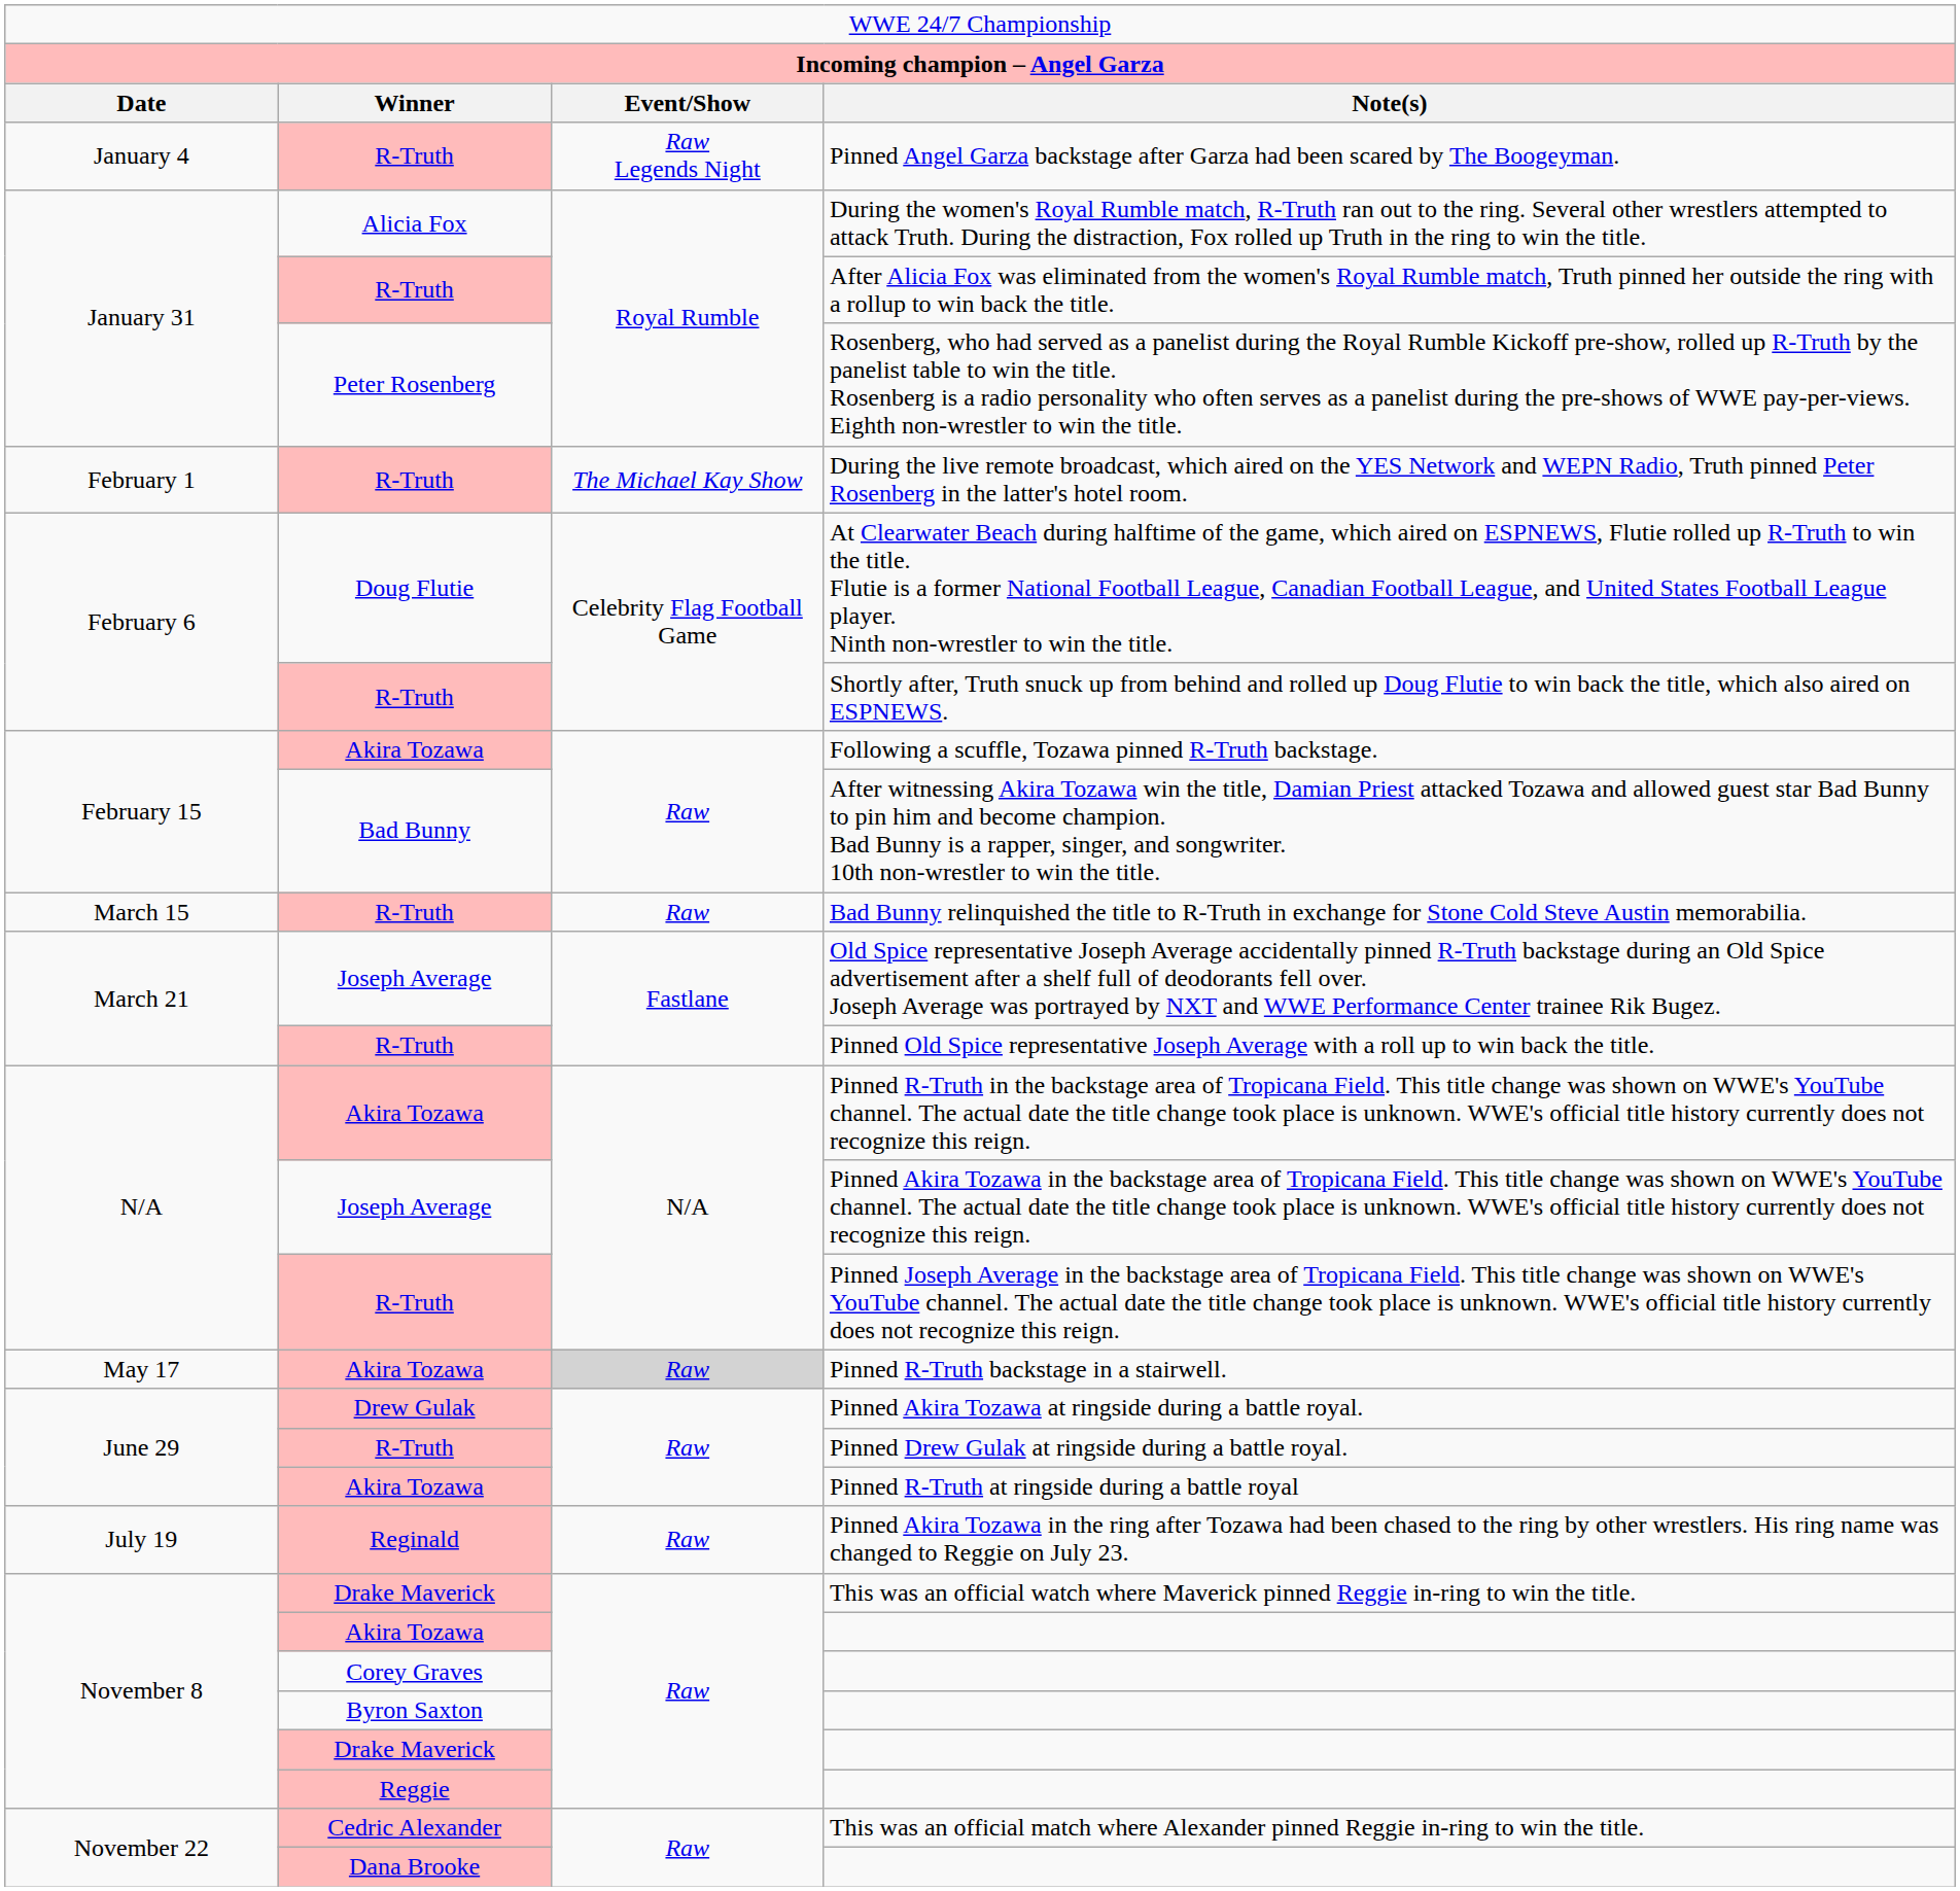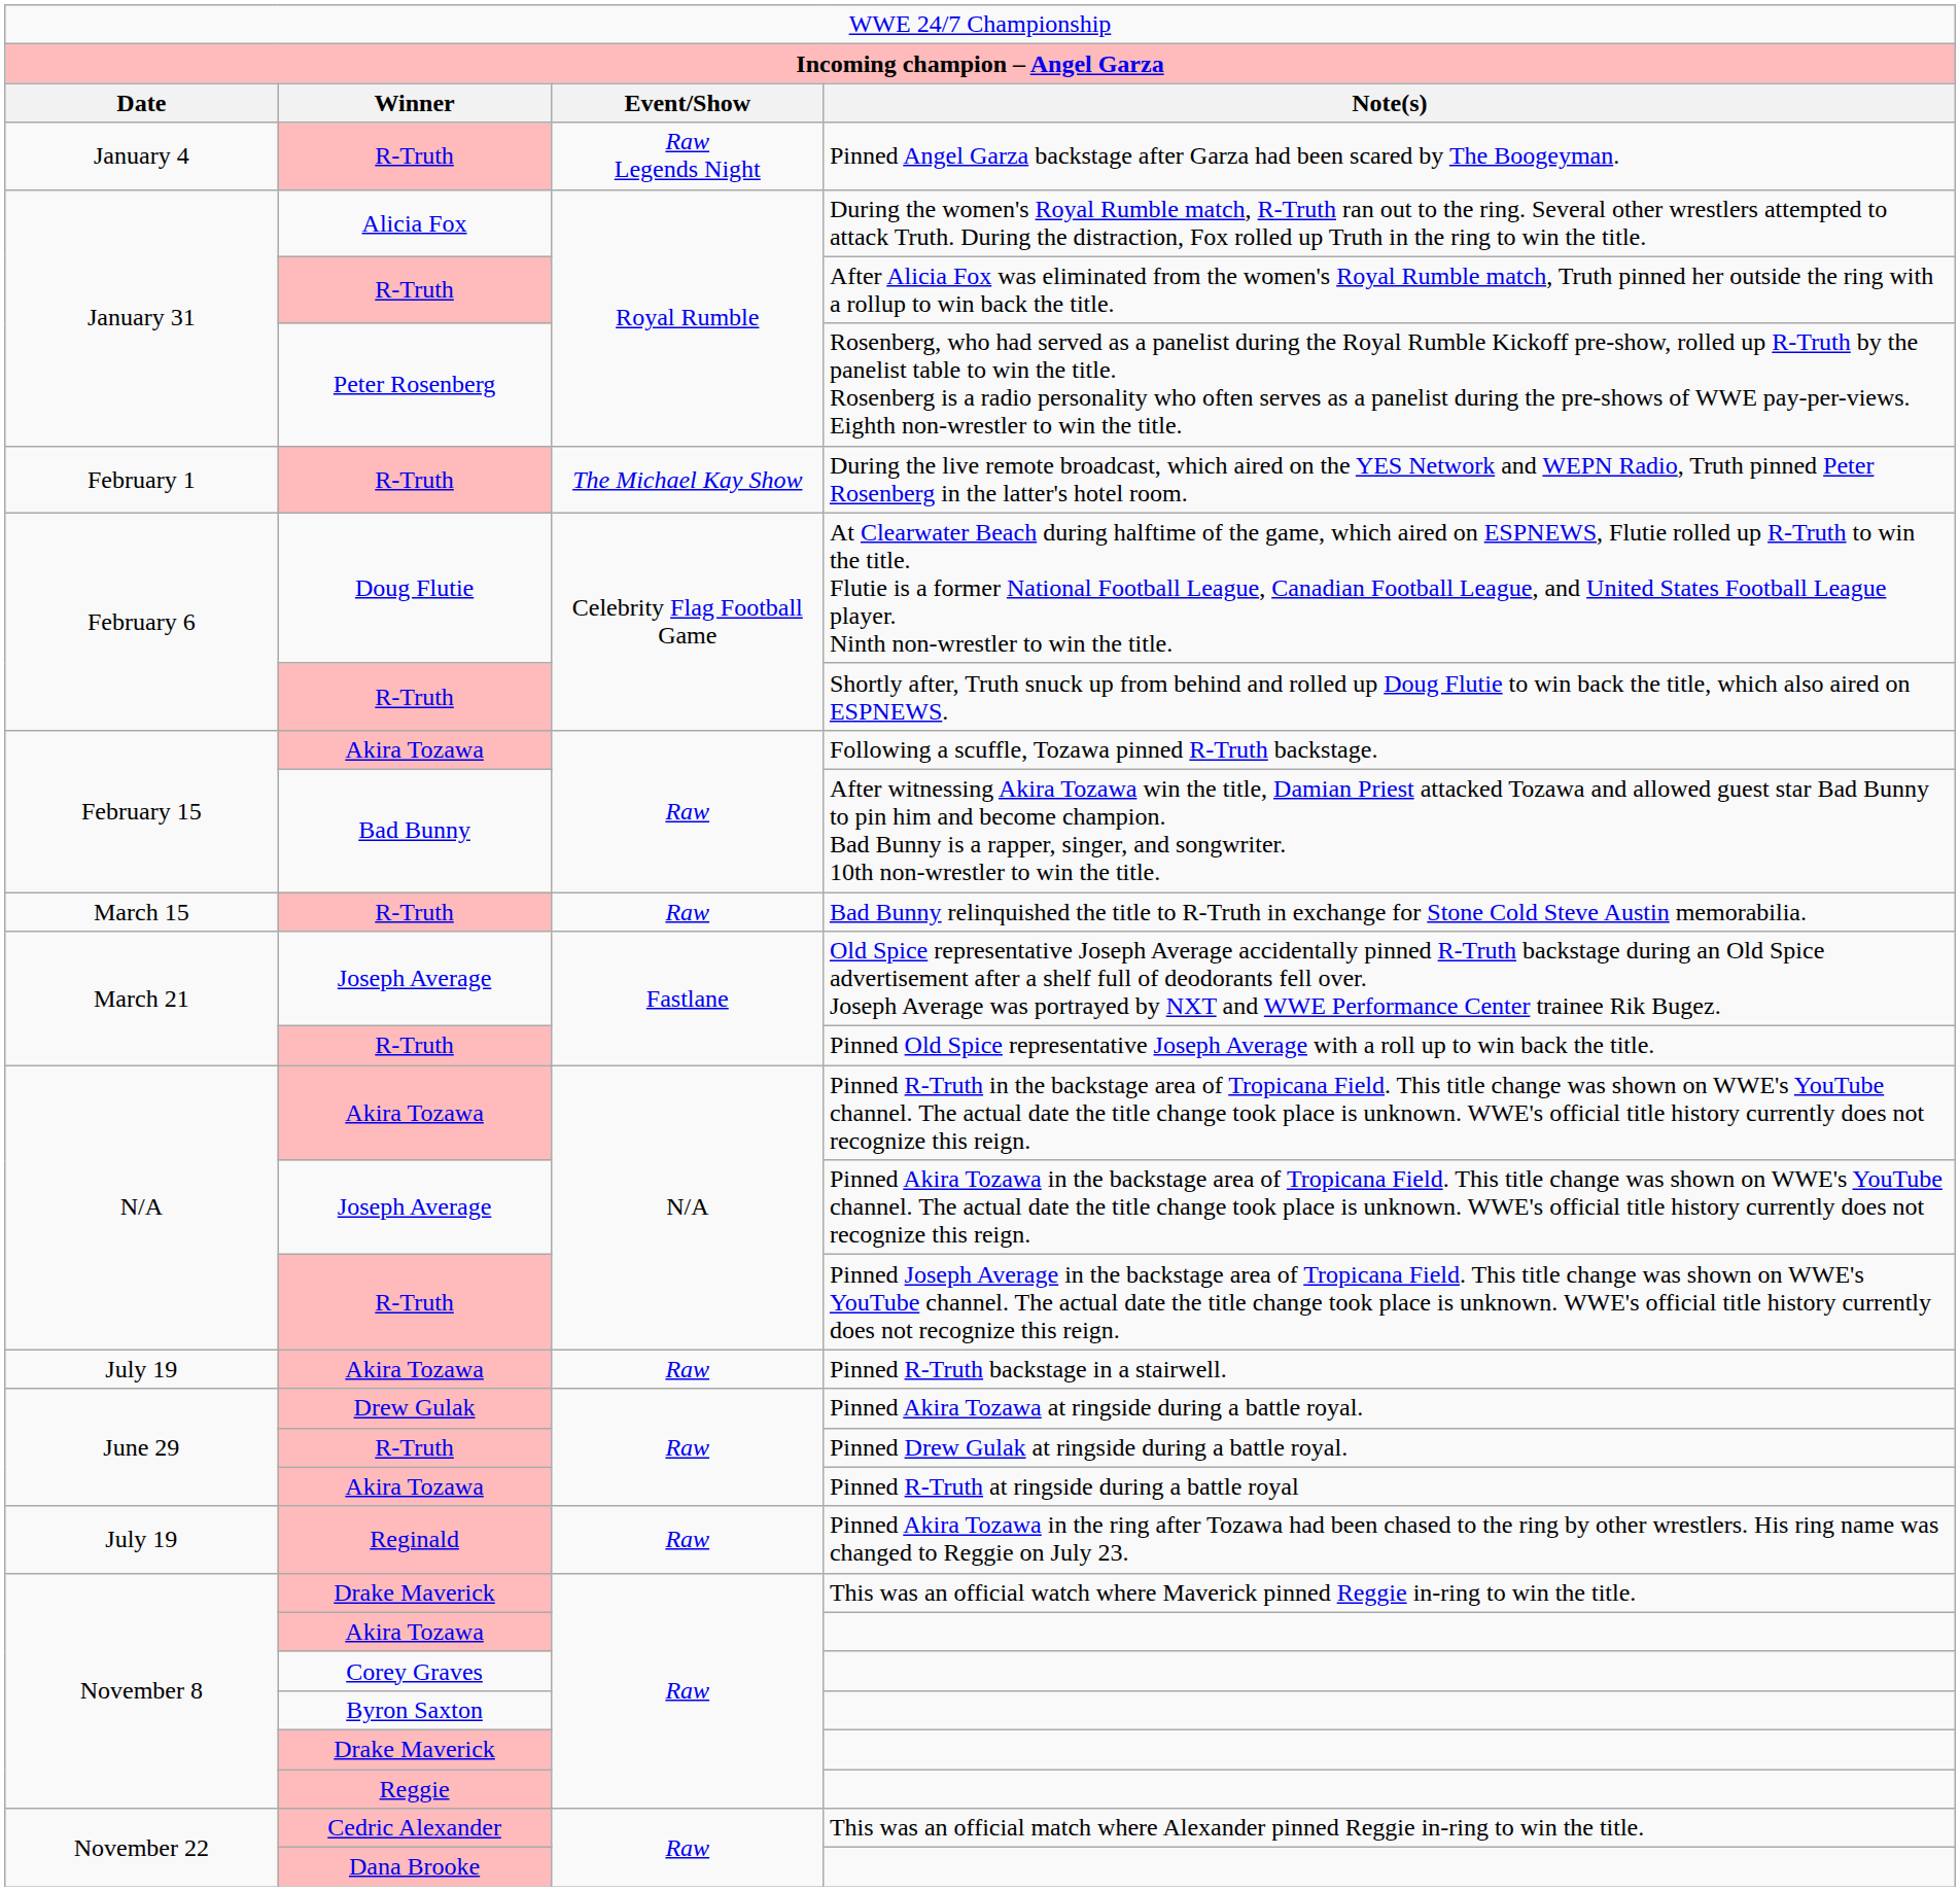Pinned R-Truth backstage in a stairwell. | column 1: May 17 -> July 19
Pinned R-Truth backstage in a stairwell. | column 3: lightgrey background -> no background
